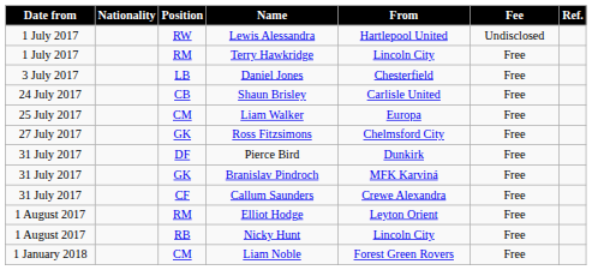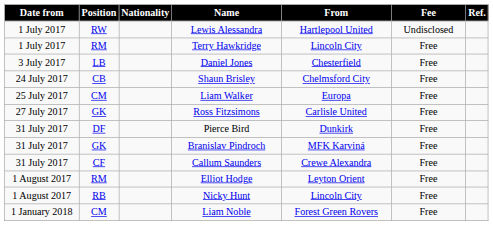columns swapped: Position <-> Nationality
Shaun Brisley | From: Carlisle United -> Chelmsford City
Ross Fitzsimons | From: Chelmsford City -> Carlisle United
